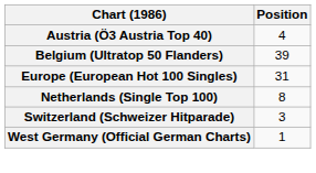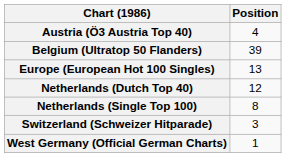Europe (European Hot 100 Singles) | Position: 31 -> 13
+ row: Netherlands (Dutch Top 40) | 12
